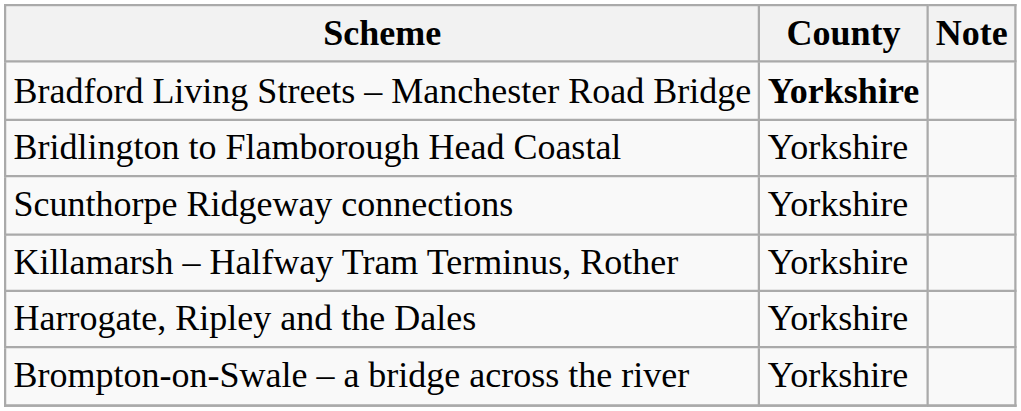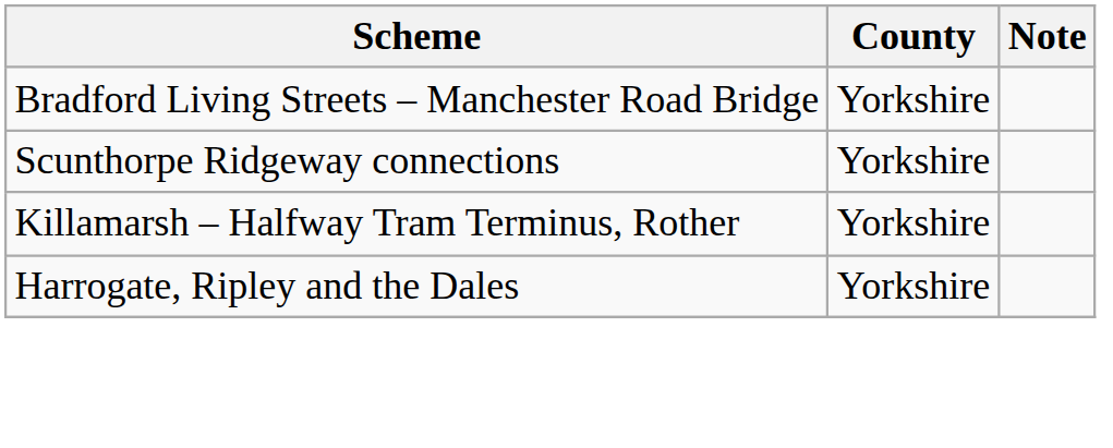Bradford Living Streets – Manchester Road Bridge | County: bold -> normal
- row: Bridlington to Flamborough Head Coastal | Yorkshire
- row: Brompton-on-Swale – a bridge across the river | Yorkshire
